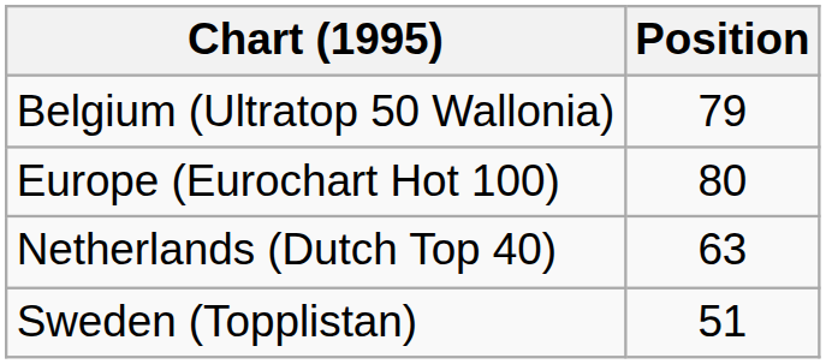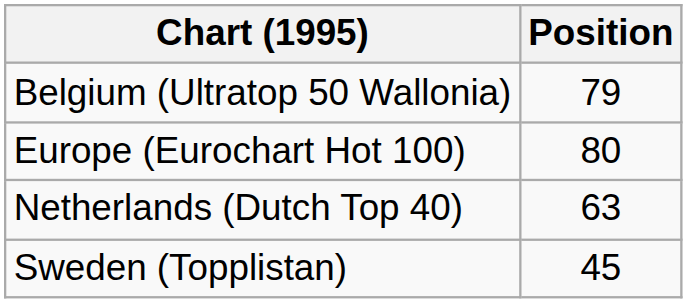Sweden (Topplistan) | Position: 51 -> 45
